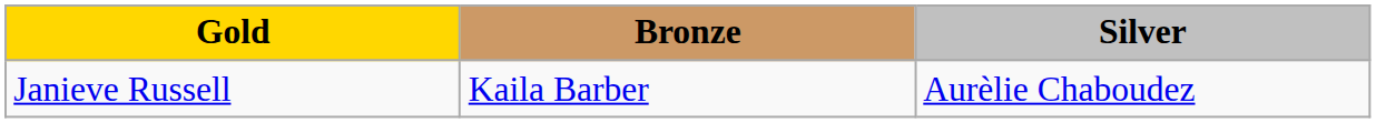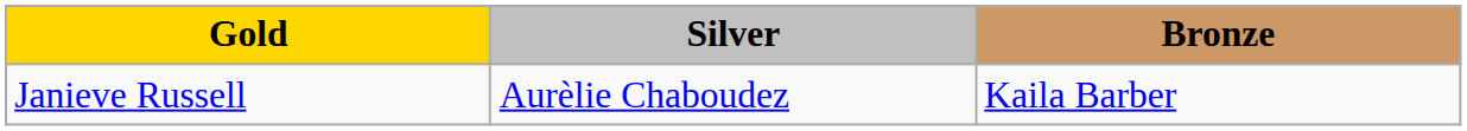columns swapped: Silver <-> Bronze
